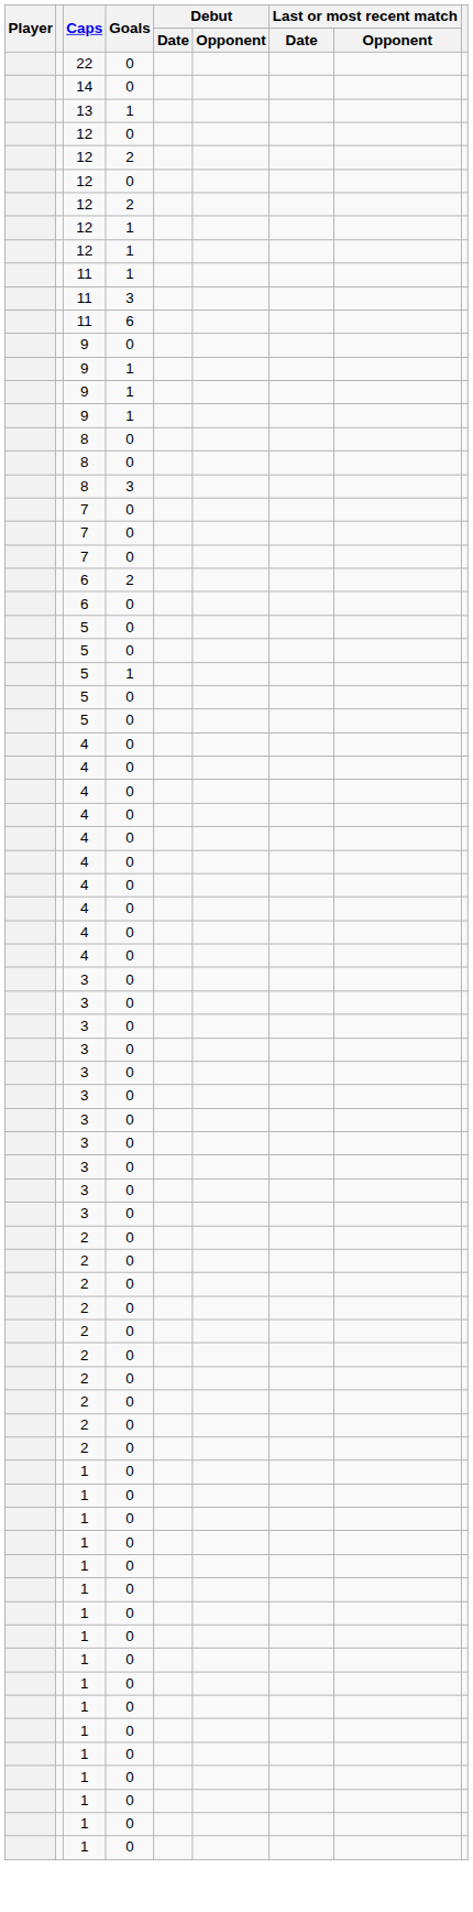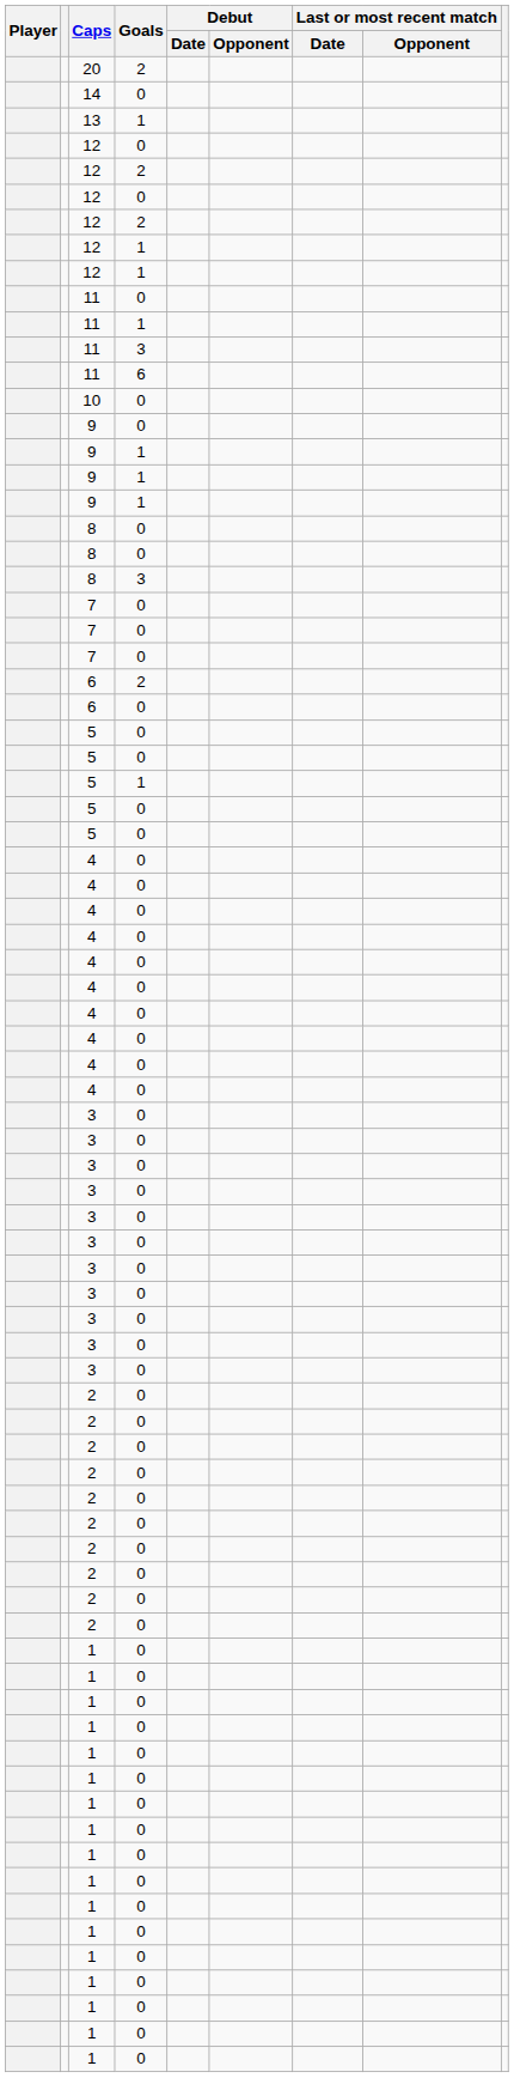- row: 22 | 0
+ row: 20 | 2
+ row: 11 | 0
+ row: 10 | 0
